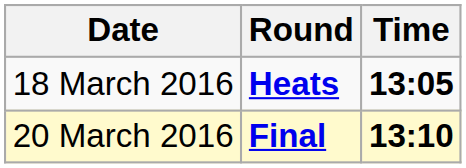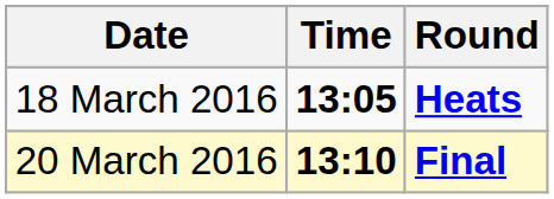columns swapped: Time <-> Round
